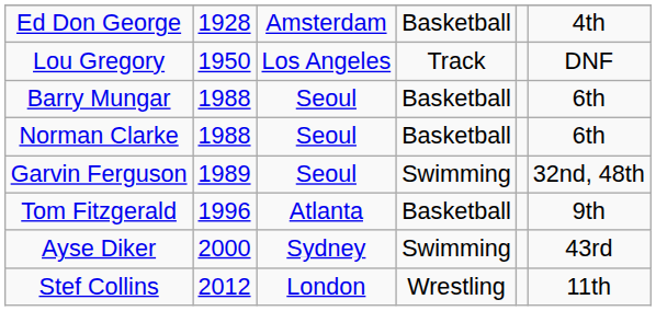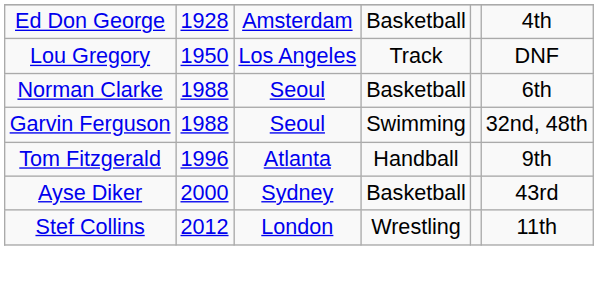- row: Barry Mungar | 1988 | Seoul | Basketball | 6th
Garvin Ferguson | column 2: 1989 -> 1988
Tom Fitzgerald | column 4: Basketball -> Handball
Ayse Diker | column 4: Swimming -> Basketball
